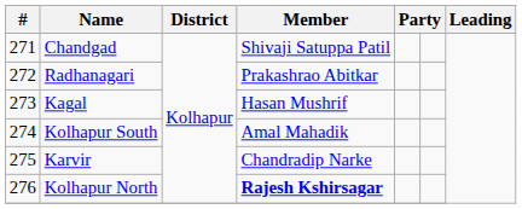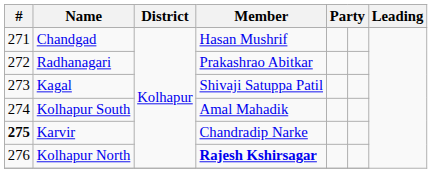Chandgad | Member: Shivaji Satuppa Patil -> Hasan Mushrif
Kagal | Member: Hasan Mushrif -> Shivaji Satuppa Patil
Karvir | #: normal -> bold
